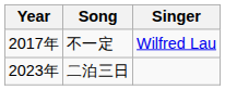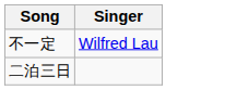- column: Year | 2017年 | 2023年
